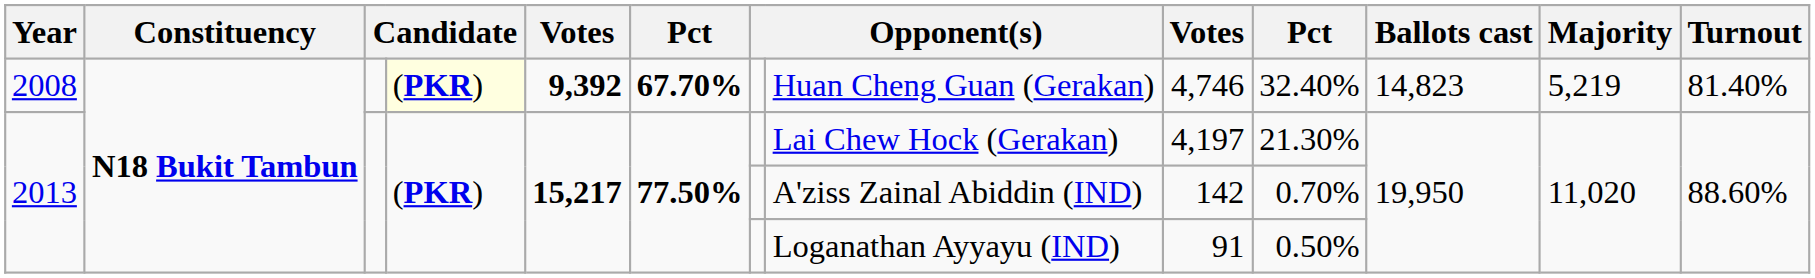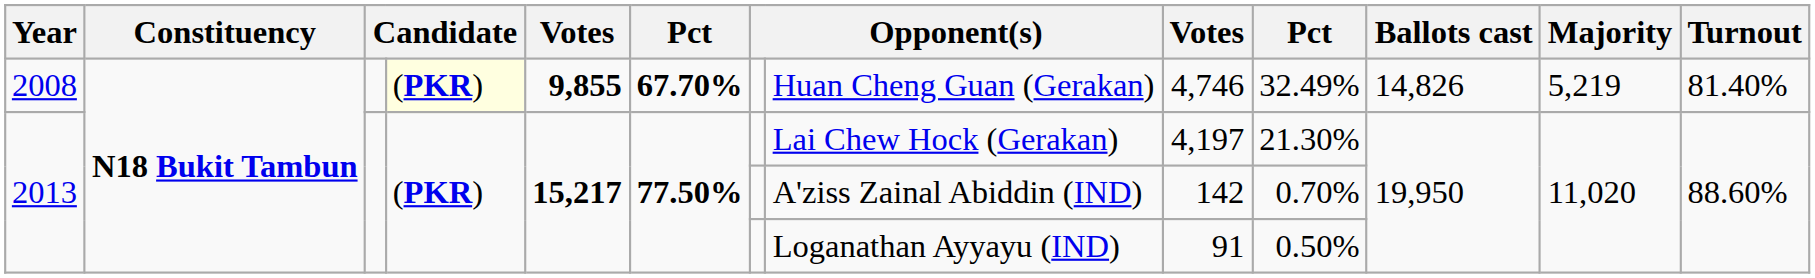2008 | column 5: 9,392 -> 9,855
2008 | column 10: 32.40% -> 32.49%
2008 | Ballots cast: 14,823 -> 14,826
